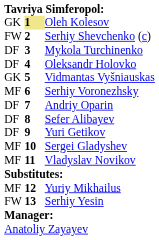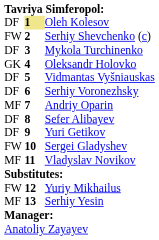Oleh Kolesov | column 1: GK -> DF
Oleksandr Holovko | column 1: DF -> GK
Vidmantas Vyšniauskas | column 1: GK -> DF
Serhiy Voronezhsky | column 1: MF -> DF
Andriy Oparin | column 1: DF -> MF
Sergei Gladyshev | column 1: MF -> FW
Yuriy Mikhailus | column 1: MF -> FW
Serhiy Yesin | column 1: FW -> MF
